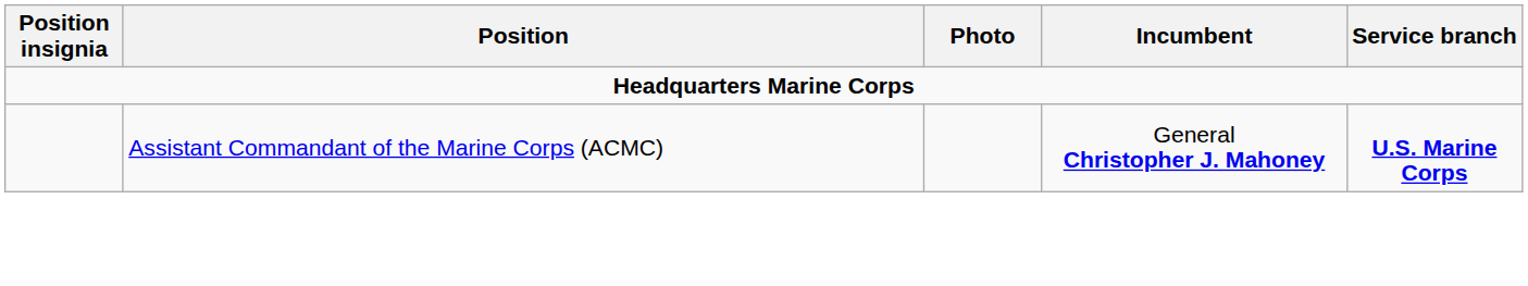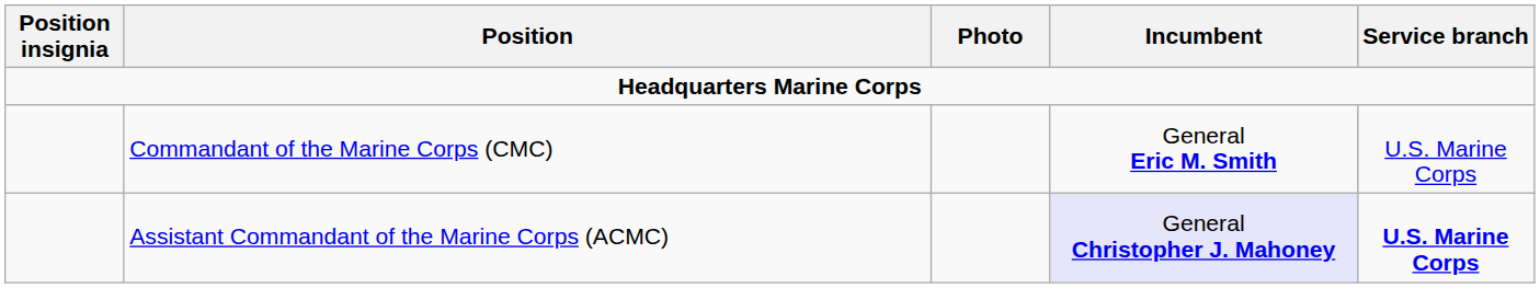+ row: Commandant of the Marine Corps (CMC) | General Eric M. Smith | U.S. Marine Corps
Assistant Commandant of the Marine Corps (ACMC) | Incumbent: no background -> lavender background
